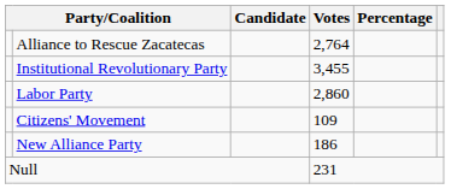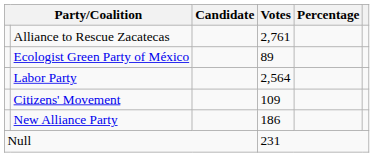Alliance to Rescue Zacatecas | Votes: 2,764 -> 2,761
- row: Institutional Revolutionary Party | 3,455
+ row: Ecologist Green Party of México | 89
Labor Party | Votes: 2,860 -> 2,564
